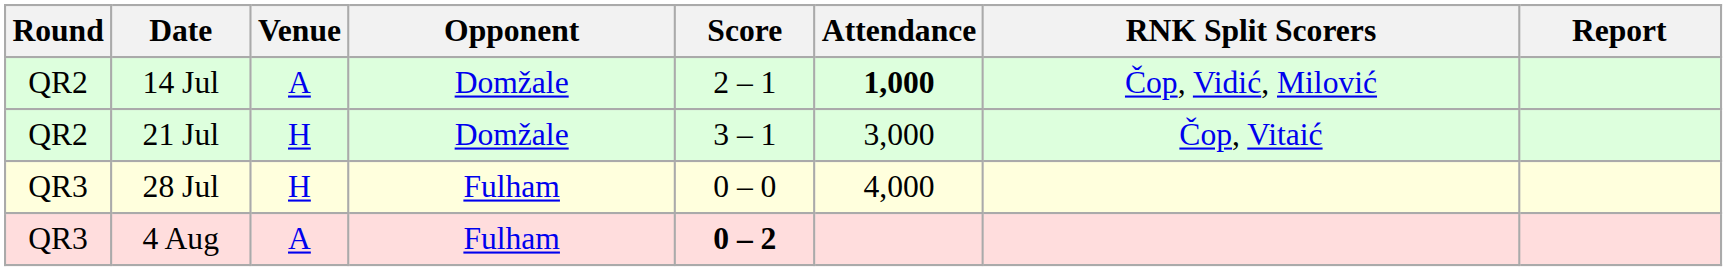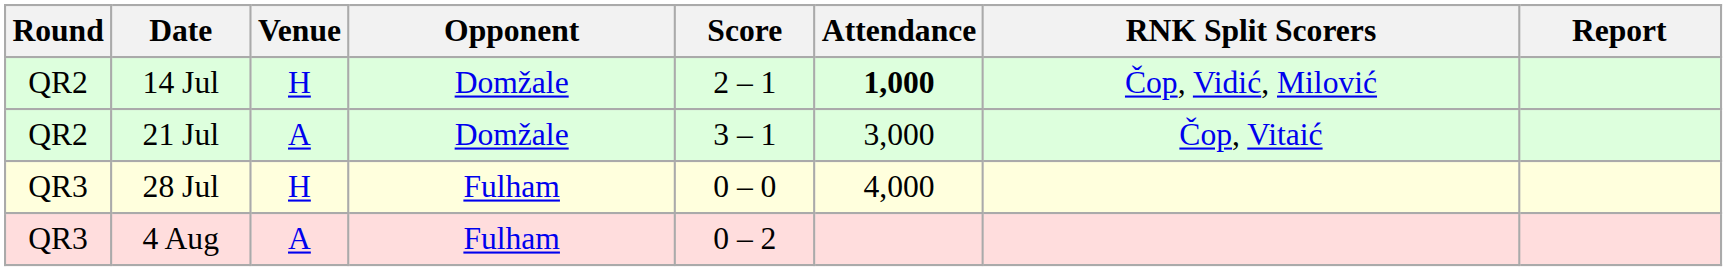14 Jul | Venue: A -> H
21 Jul | Venue: H -> A
4 Aug | Score: bold -> normal
